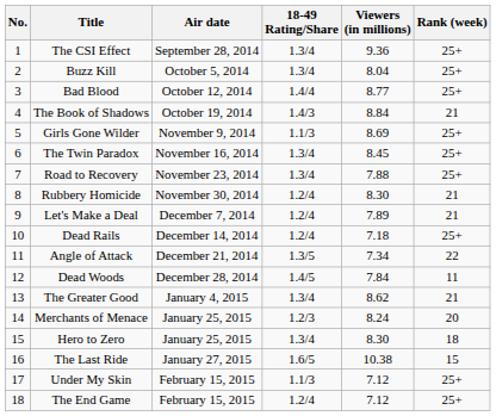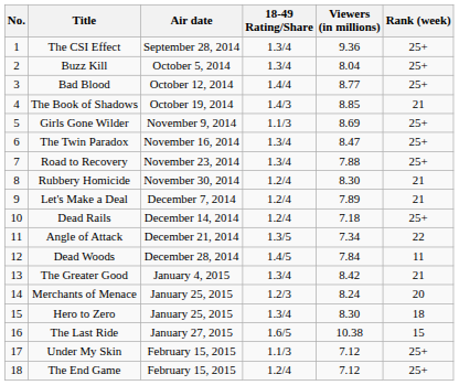The Book of Shadows | Viewers (in millions): 8.84 -> 8.85
The Twin Paradox | Viewers (in millions): 8.45 -> 8.47
The Greater Good | Viewers (in millions): 8.62 -> 8.42
